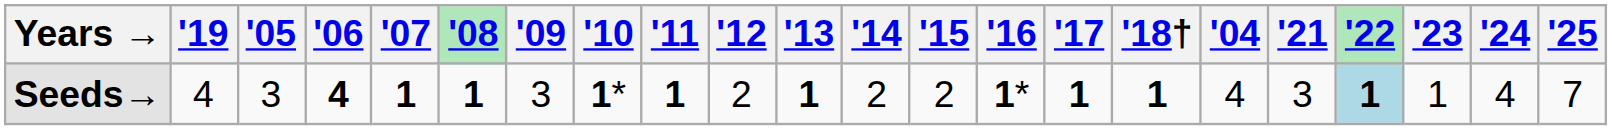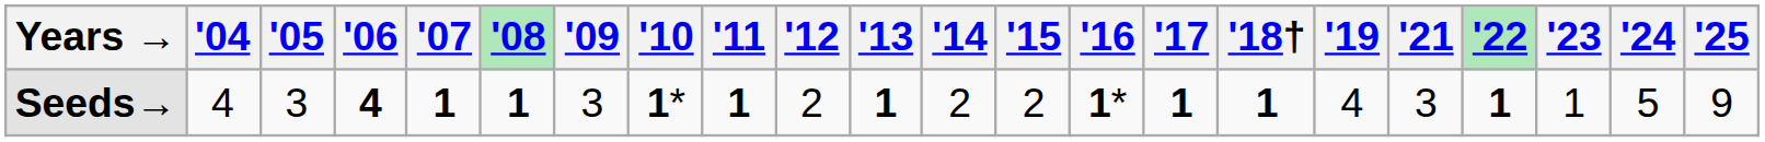columns swapped: '04 <-> '19
Seeds→ | '22: lightblue background -> no background
Seeds→ | '24: 4 -> 5
Seeds→ | '25: 7 -> 9
